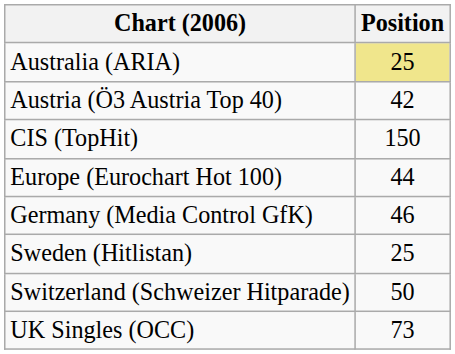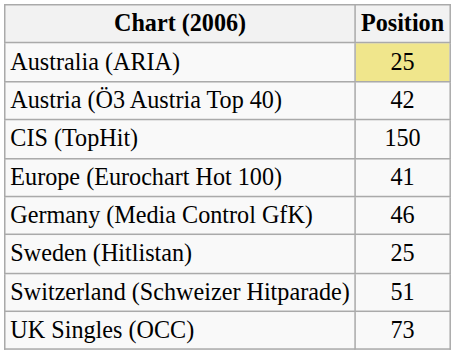Europe (Eurochart Hot 100) | Position: 44 -> 41
Switzerland (Schweizer Hitparade) | Position: 50 -> 51
